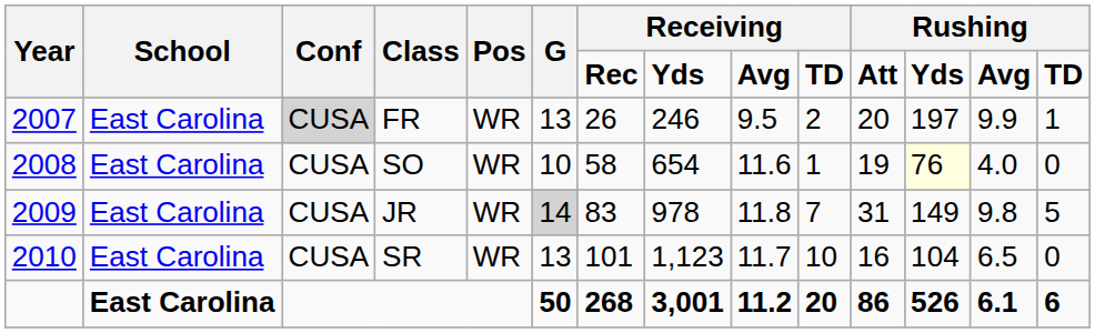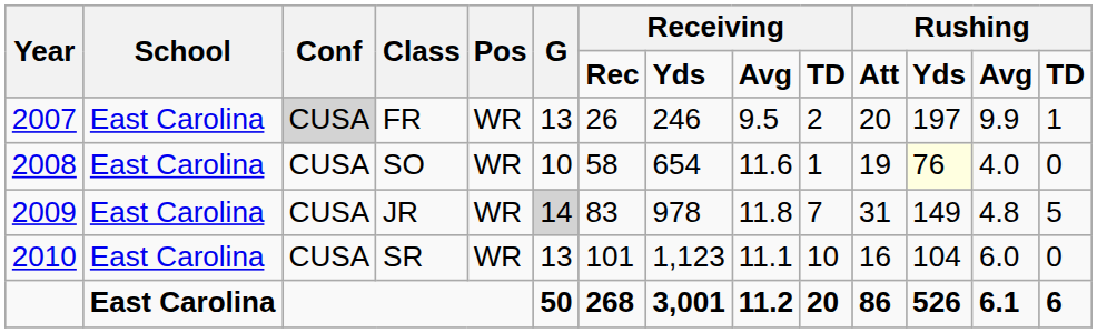JR | column 13: 9.8 -> 4.8
SR | column 9: 11.7 -> 11.1
SR | column 13: 6.5 -> 6.0
